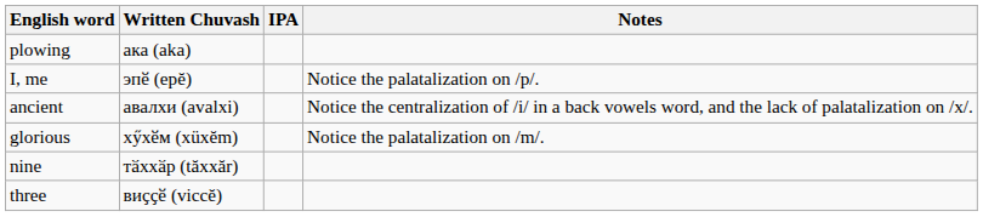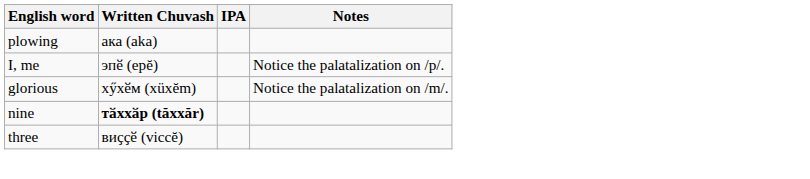- row: ancient | авалхи (avalxi) | Notice the centralization of /i/ in a back vowels word, and the lack of palatalization on /x/.
nine | Written Chuvash: normal -> bold
